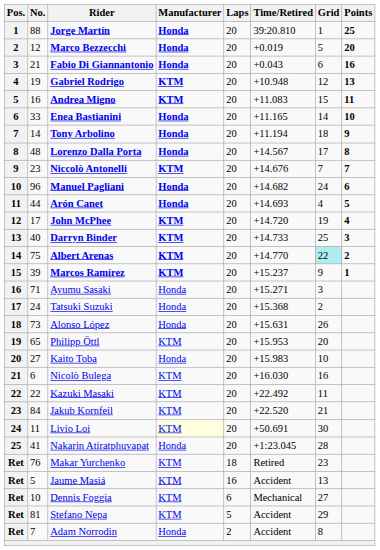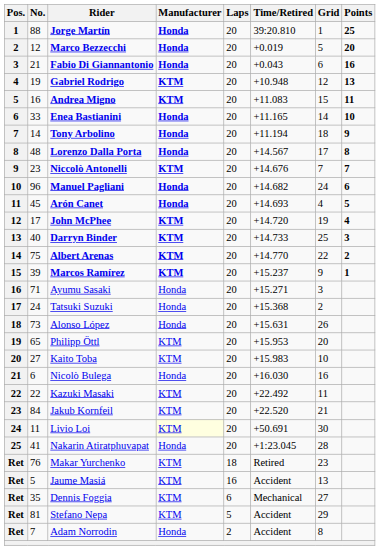Arón Canet | No.: 44 -> 45
Albert Arenas | Grid: paleturquoise background -> no background
Kaito Toba | Manufacturer: Honda -> KTM
Nicolò Bulega | Manufacturer: KTM -> Honda
Dennis Foggia | No.: 10 -> 35
